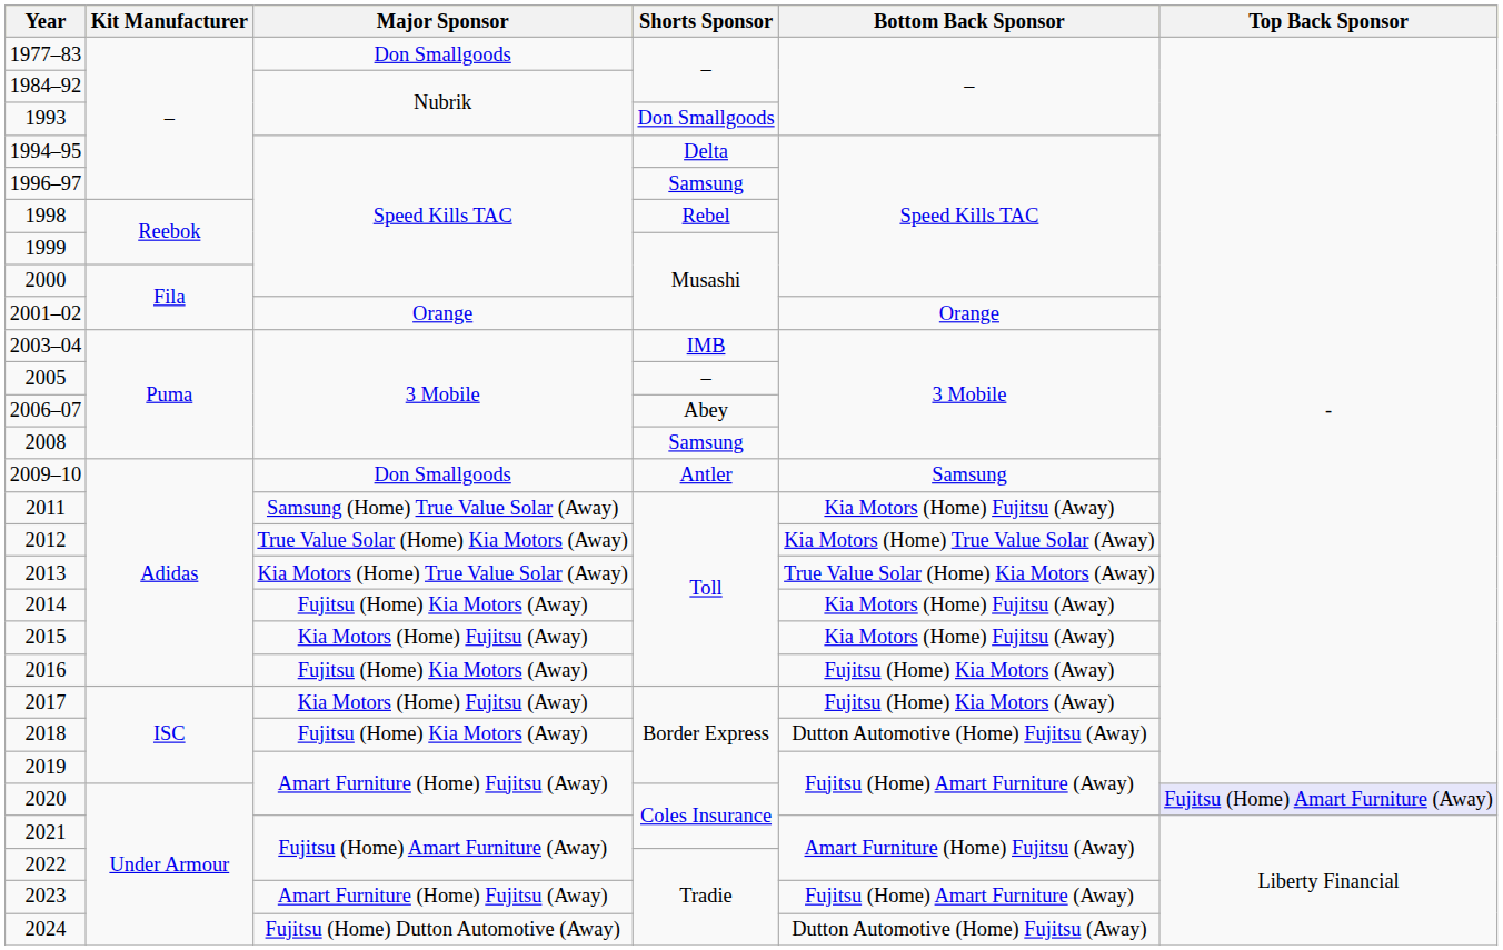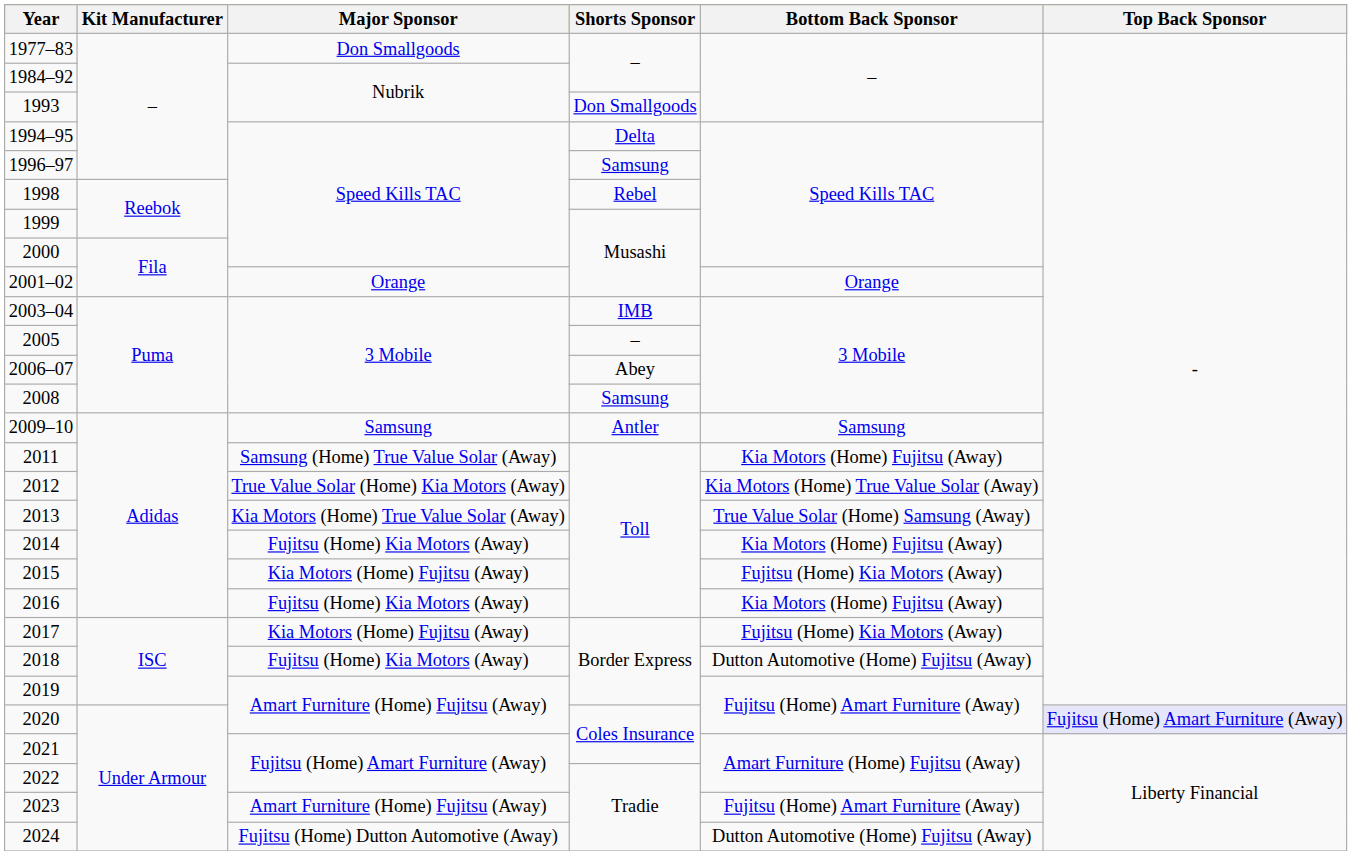2009–10 | Major Sponsor: Don Smallgoods -> Samsung
2013 | Bottom Back Sponsor: True Value Solar (Home) Kia Motors (Away) -> True Value Solar (Home) Samsung (Away)
2015 | Bottom Back Sponsor: Kia Motors (Home) Fujitsu (Away) -> Fujitsu (Home) Kia Motors (Away)
2016 | Bottom Back Sponsor: Fujitsu (Home) Kia Motors (Away) -> Kia Motors (Home) Fujitsu (Away)
